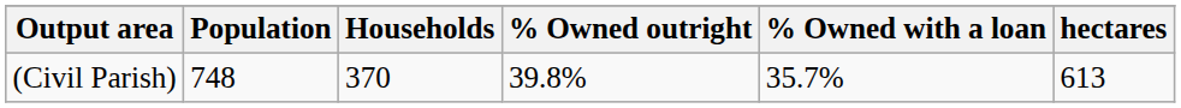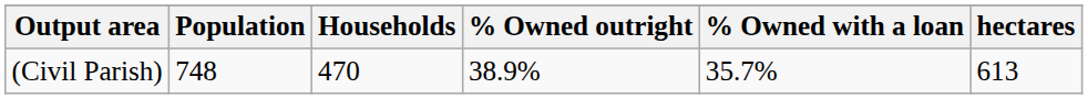(Civil Parish) | Households: 370 -> 470
(Civil Parish) | % Owned outright: 39.8% -> 38.9%
